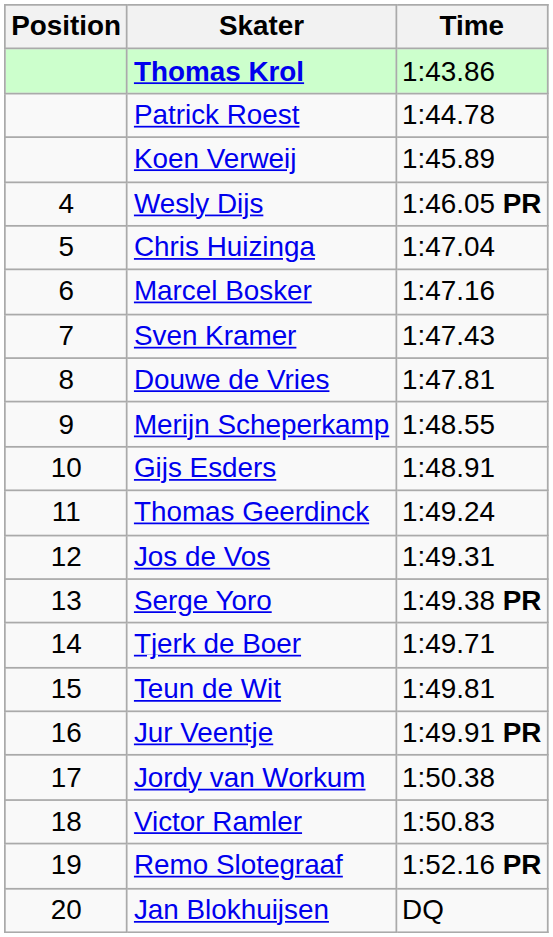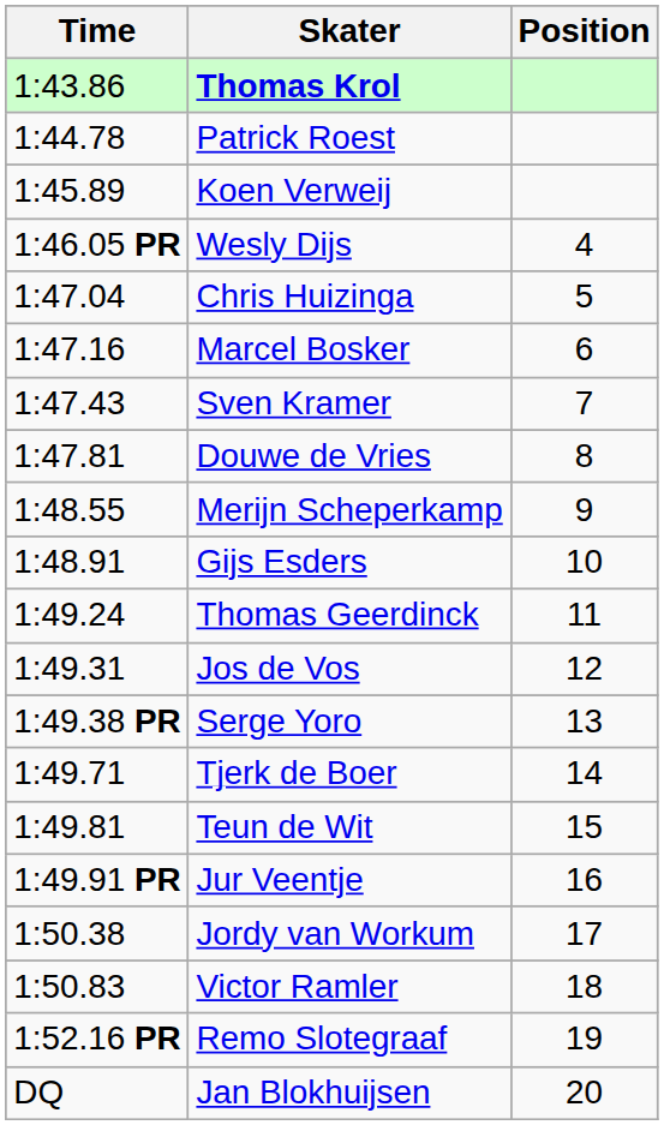columns swapped: Position <-> Time
